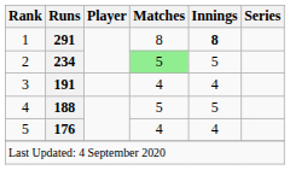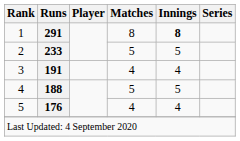2 | Runs: 234 -> 233
2 | Matches: lightgreen background -> no background
